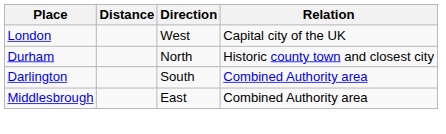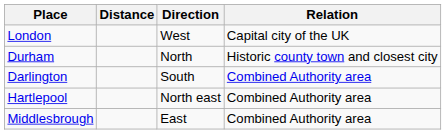+ row: Hartlepool | North east | Combined Authority area
